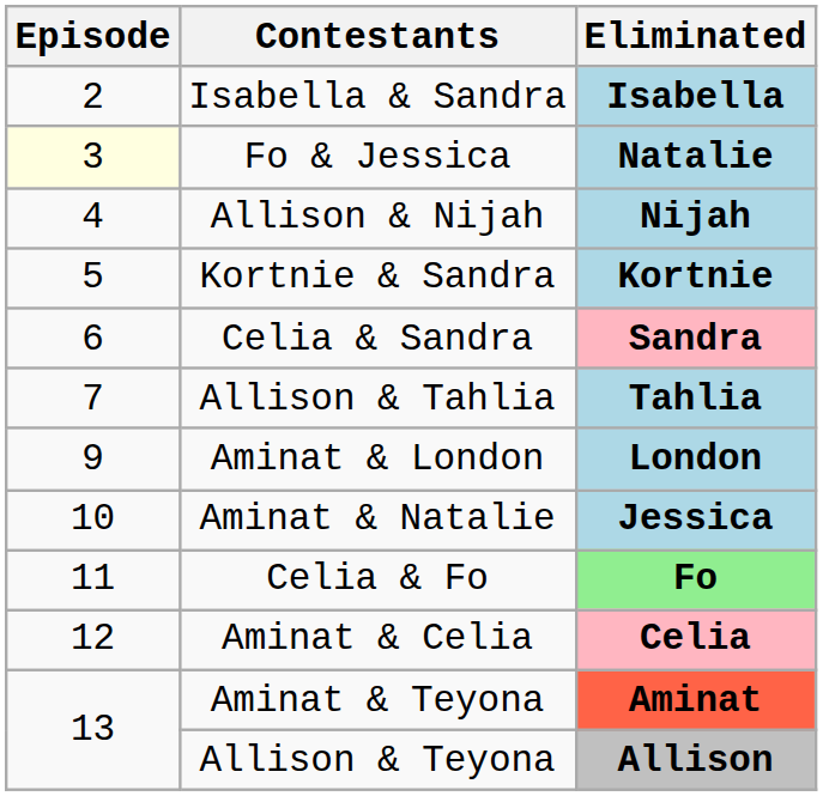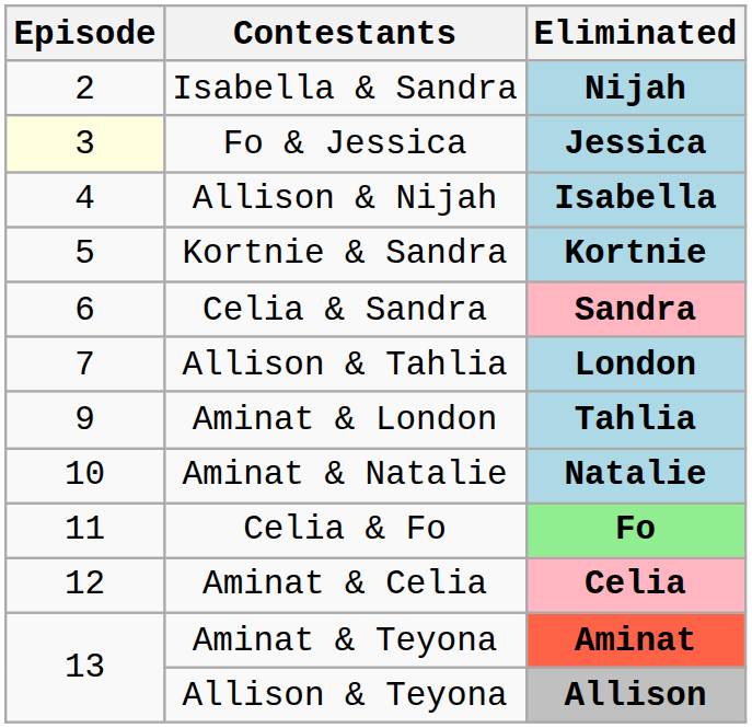Isabella & Sandra | Eliminated: Isabella -> Nijah
Fo & Jessica | Eliminated: Natalie -> Jessica
Allison & Nijah | Eliminated: Nijah -> Isabella
Allison & Tahlia | Eliminated: Tahlia -> London
Aminat & London | Eliminated: London -> Tahlia
Aminat & Natalie | Eliminated: Jessica -> Natalie
